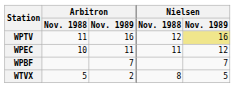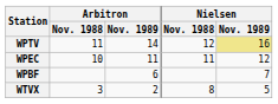WPTV | Arbitron / Nov. 1989: 16 -> 14
WPBF | Arbitron / Nov. 1989: 7 -> 6
WTVX | Arbitron / Nov. 1988: 5 -> 3
